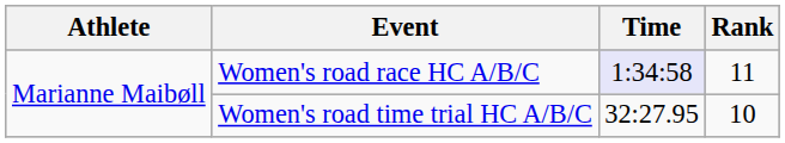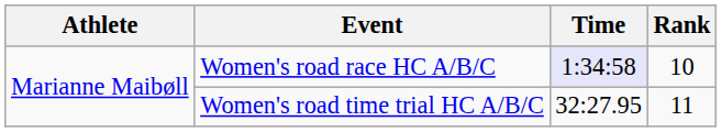Women's road race HC A/B/C | Rank: 11 -> 10
Women's road time trial HC A/B/C | Rank: 10 -> 11
